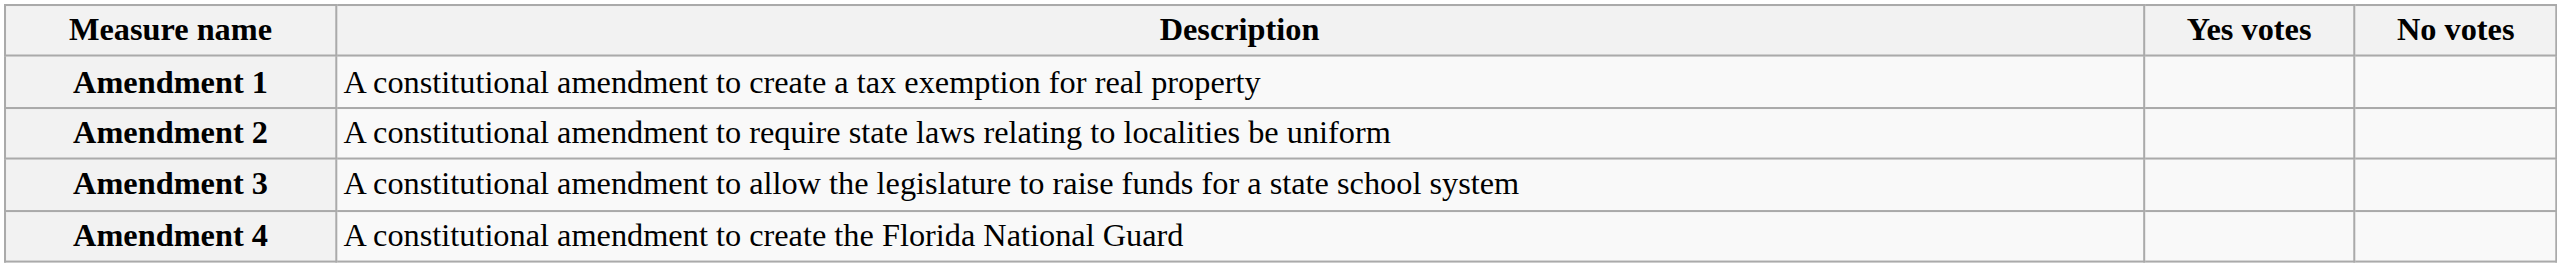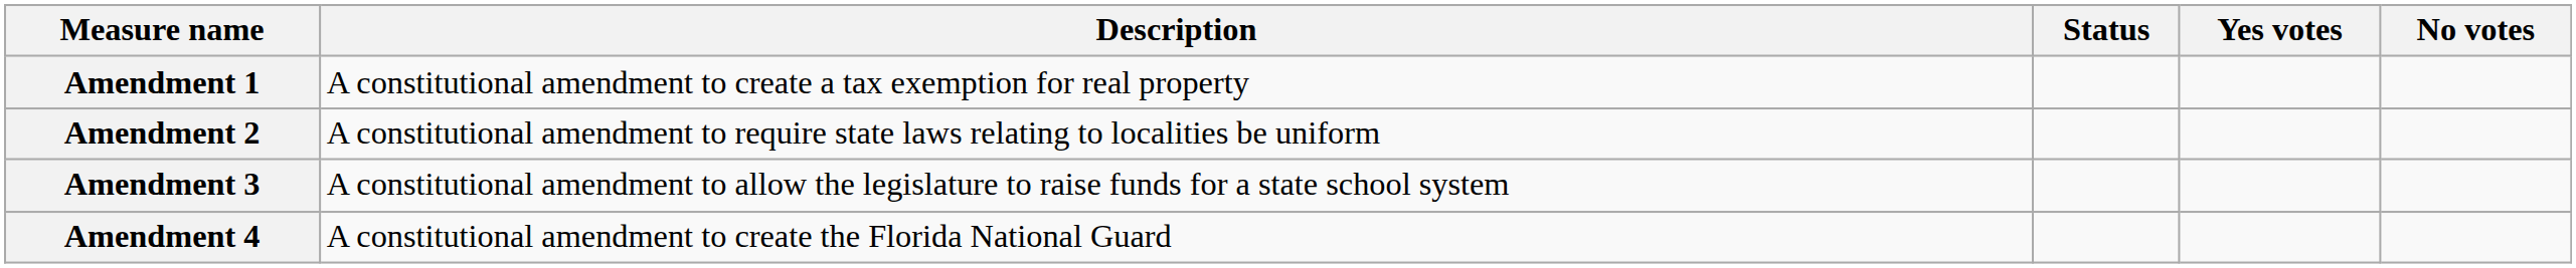+ column: Status
